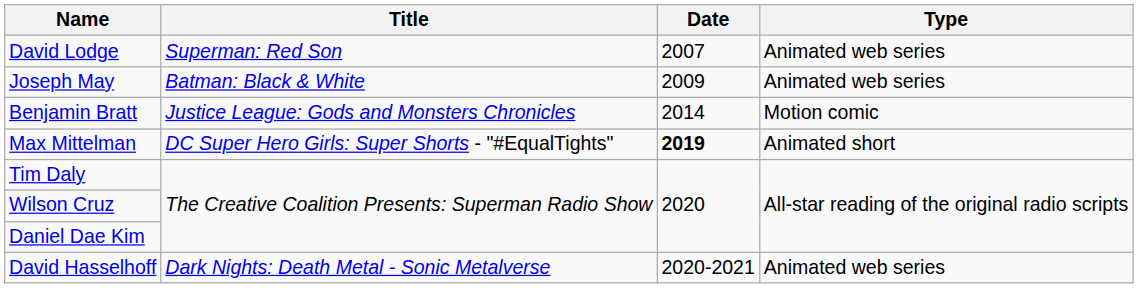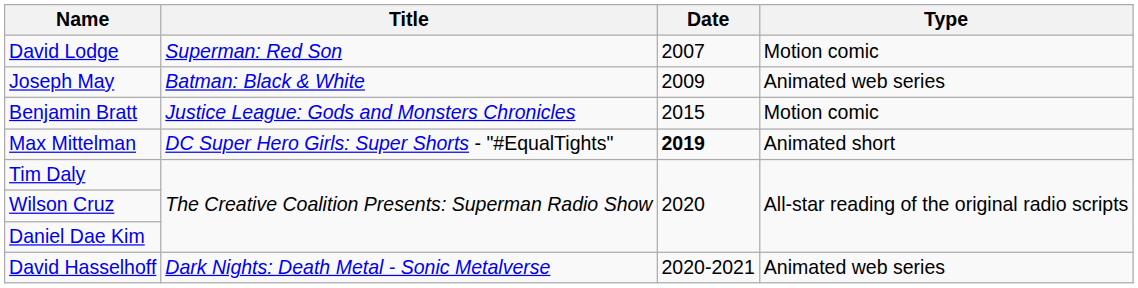David Lodge | Type: Animated web series -> Motion comic
Benjamin Bratt | Date: 2014 -> 2015
